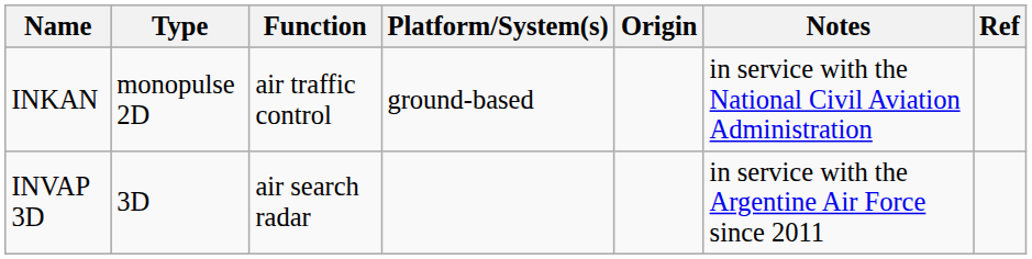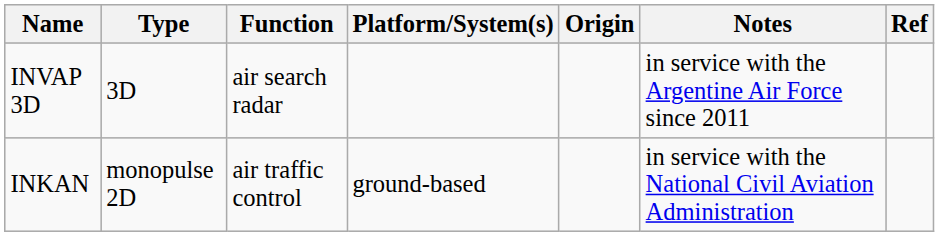rows swapped: INKAN <-> INVAP 3D
